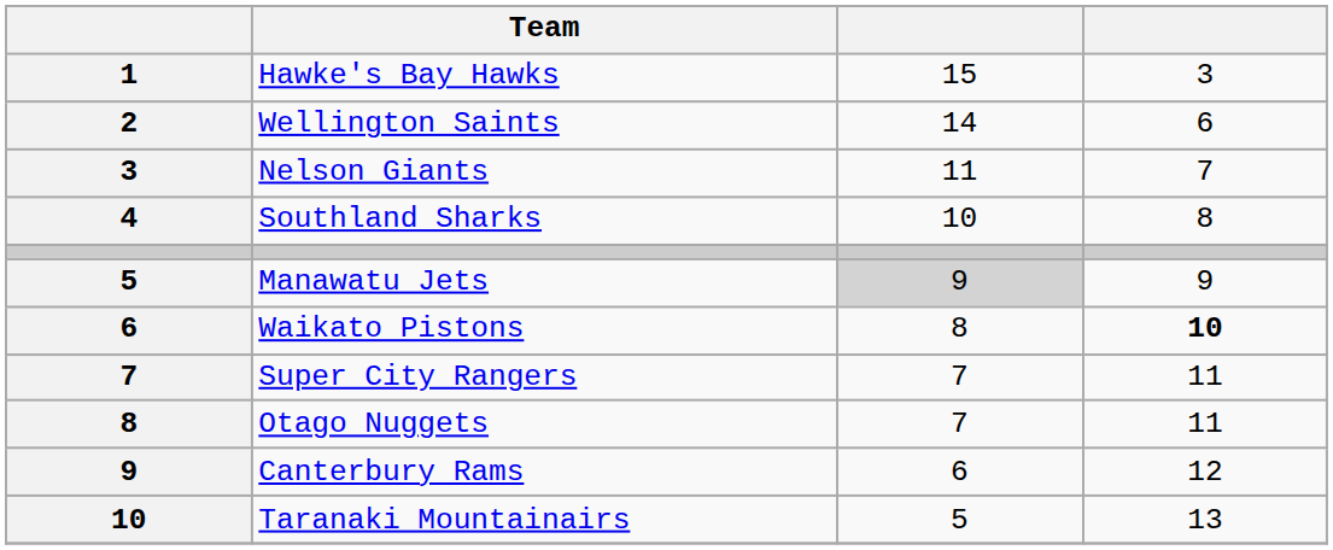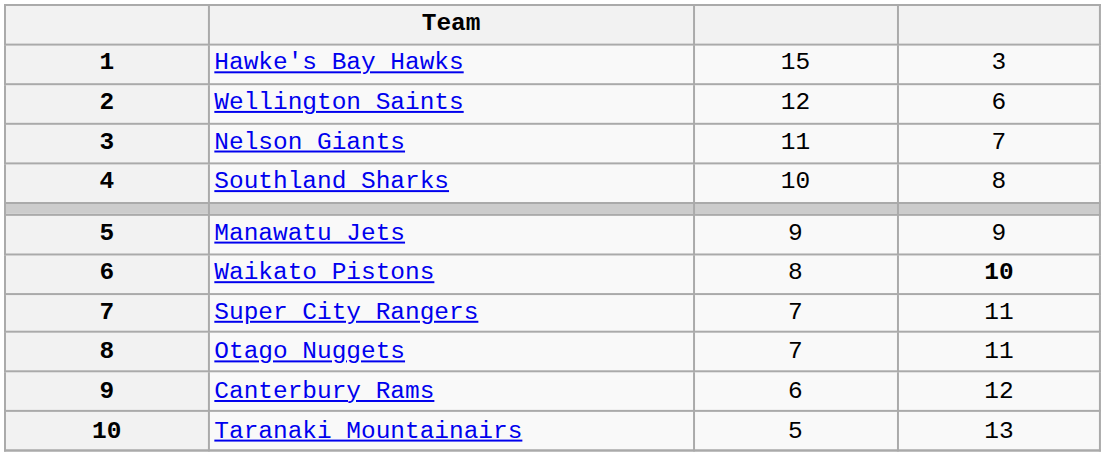Wellington Saints | column 3: 14 -> 12
Manawatu Jets | column 3: lightgrey background -> no background
